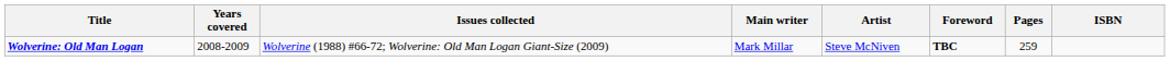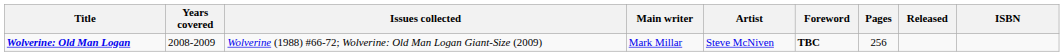+ column: Released
Wolverine: Old Man Logan | Pages: 259 -> 256
